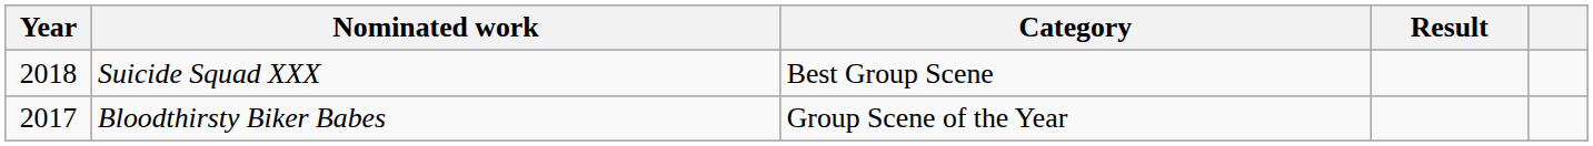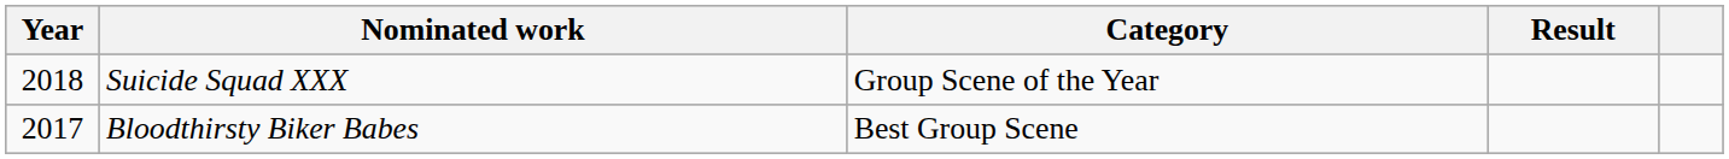Suicide Squad XXX | Category: Best Group Scene -> Group Scene of the Year
Bloodthirsty Biker Babes | Category: Group Scene of the Year -> Best Group Scene
